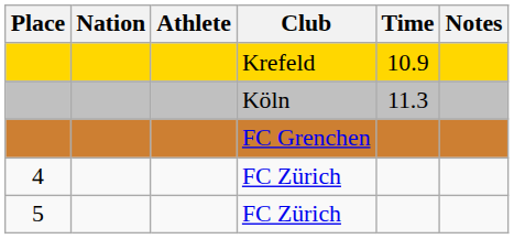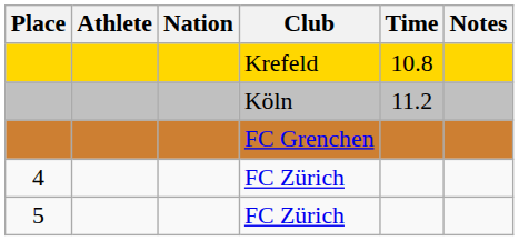columns swapped: Athlete <-> Nation
Krefeld | Time: 10.9 -> 10.8
Köln | Time: 11.3 -> 11.2
